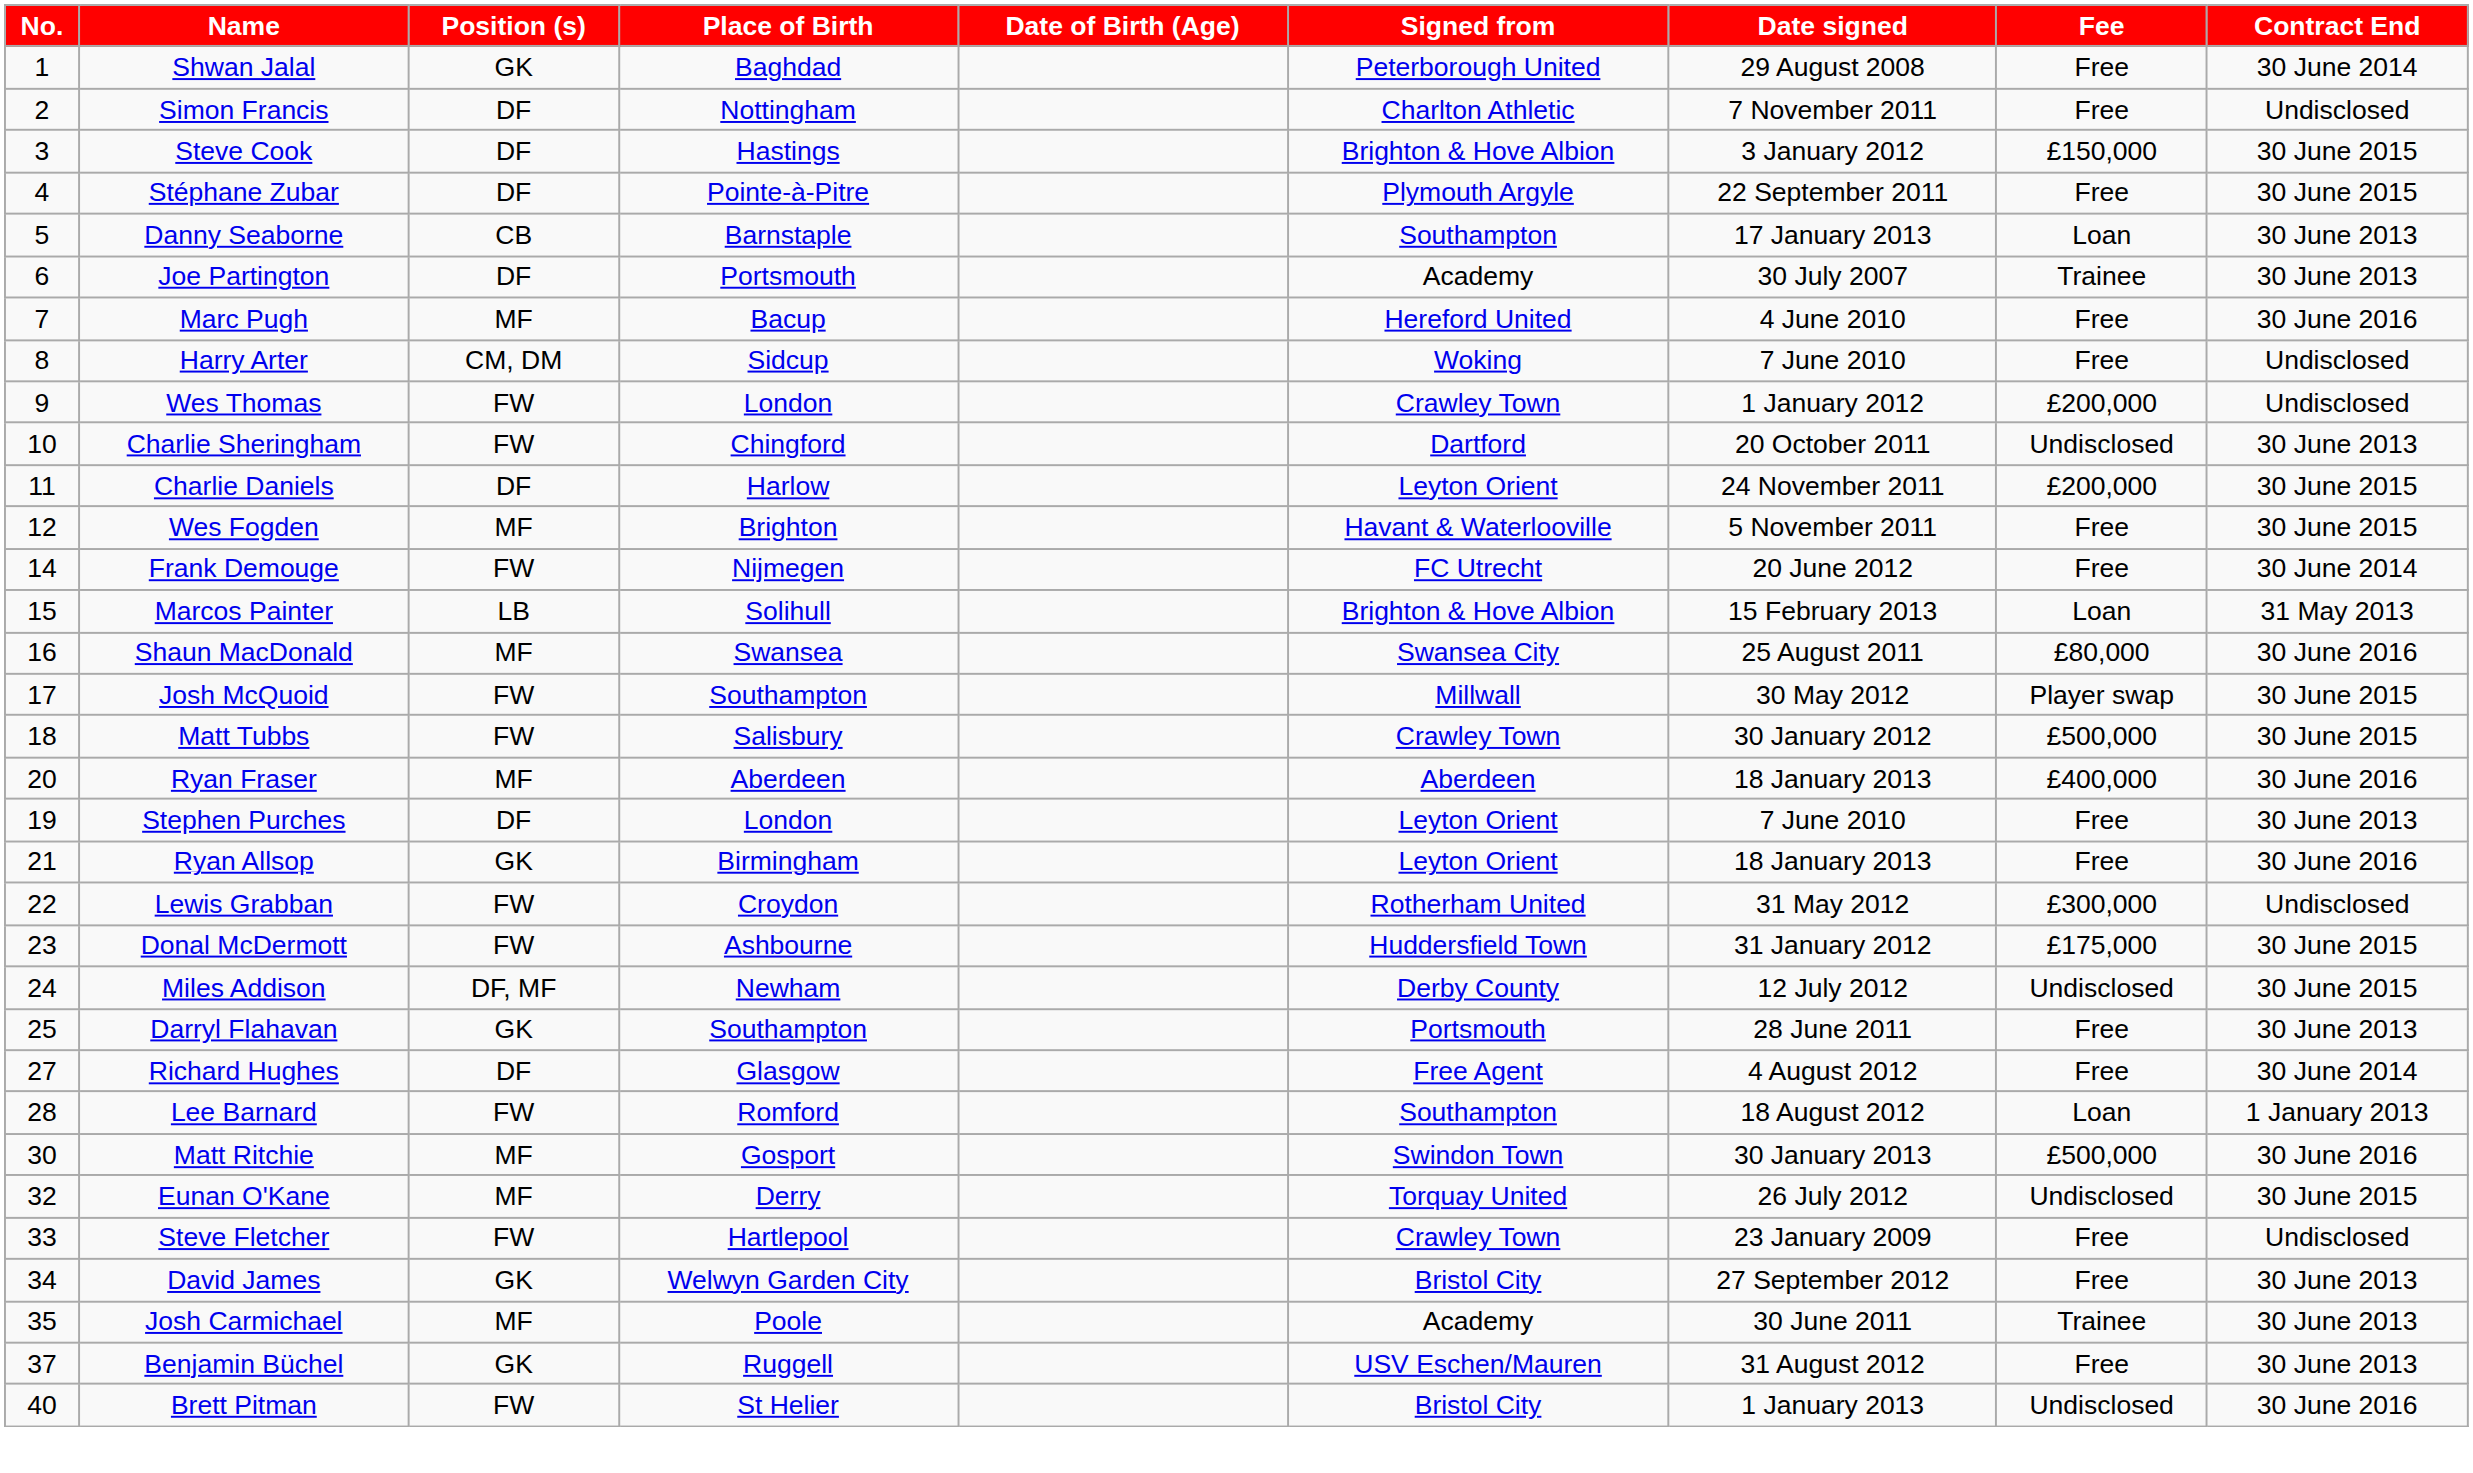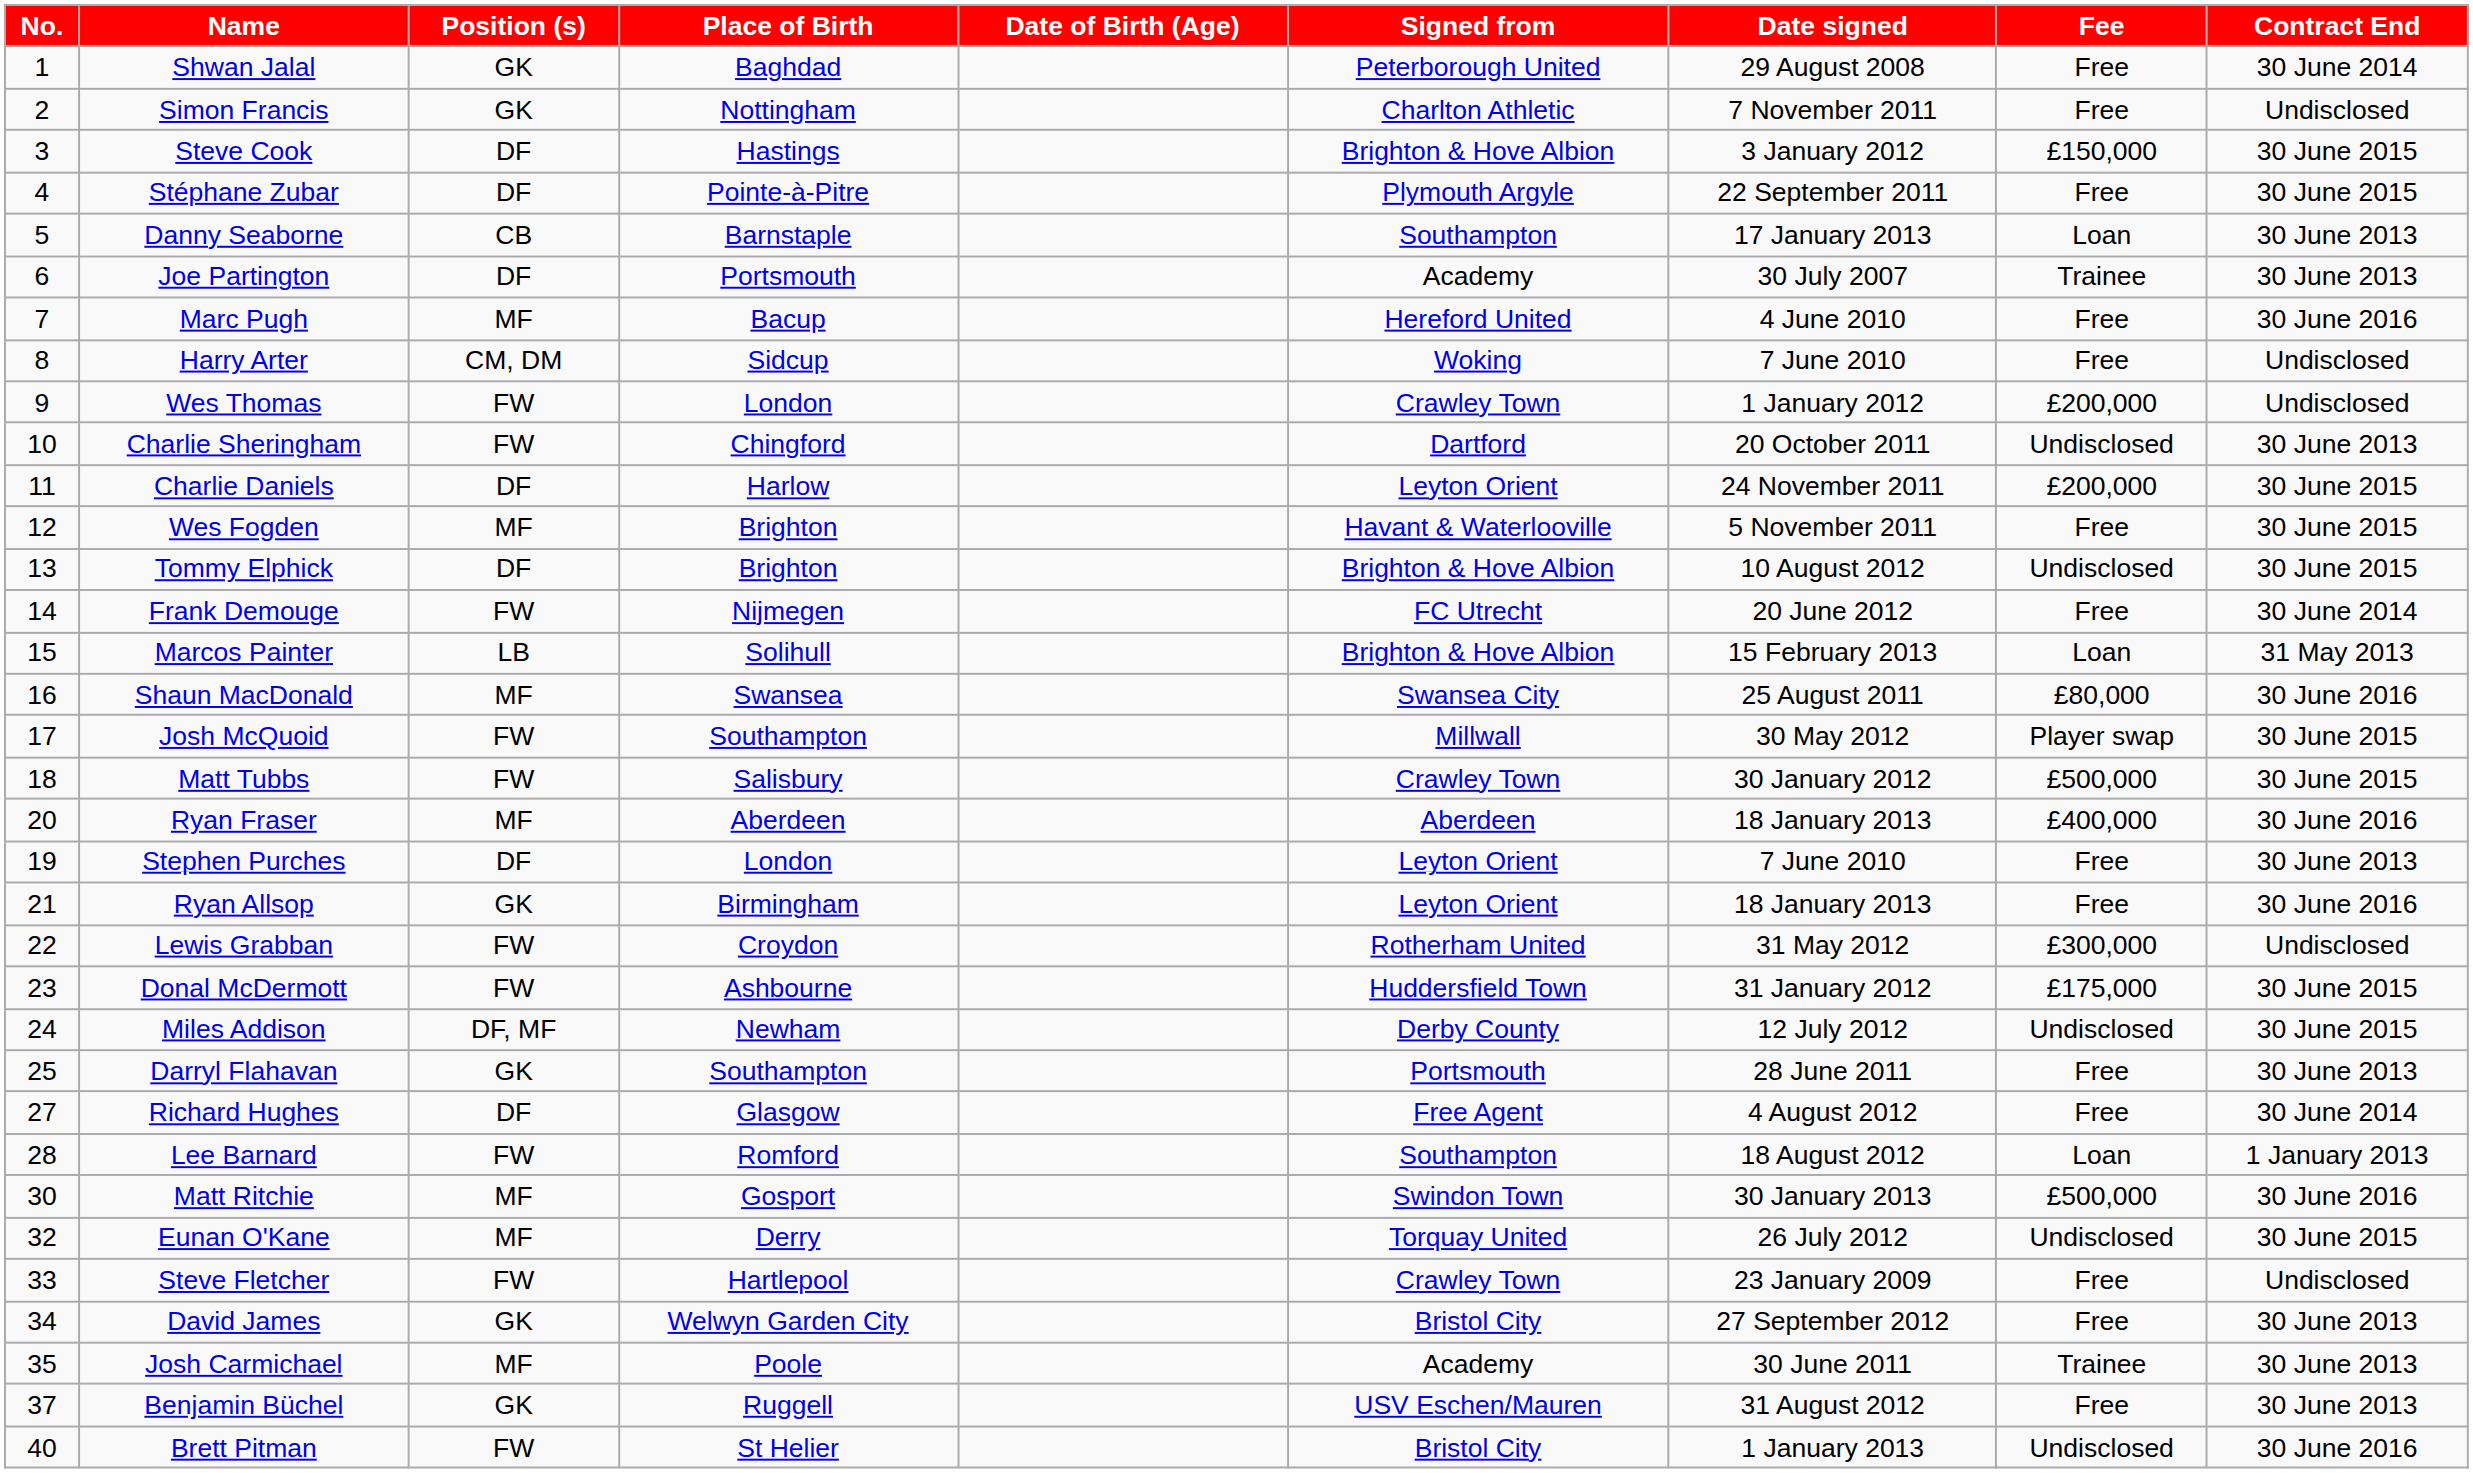Simon Francis | Position (s): DF -> GK
+ row: 13 | Tommy Elphick | DF | Brighton | Brighton & Hove Albion | 10 August 2012 | Undisclosed | 30 June 2015
